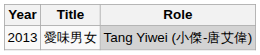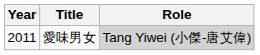愛味男女 | Year: 2013 -> 2011
